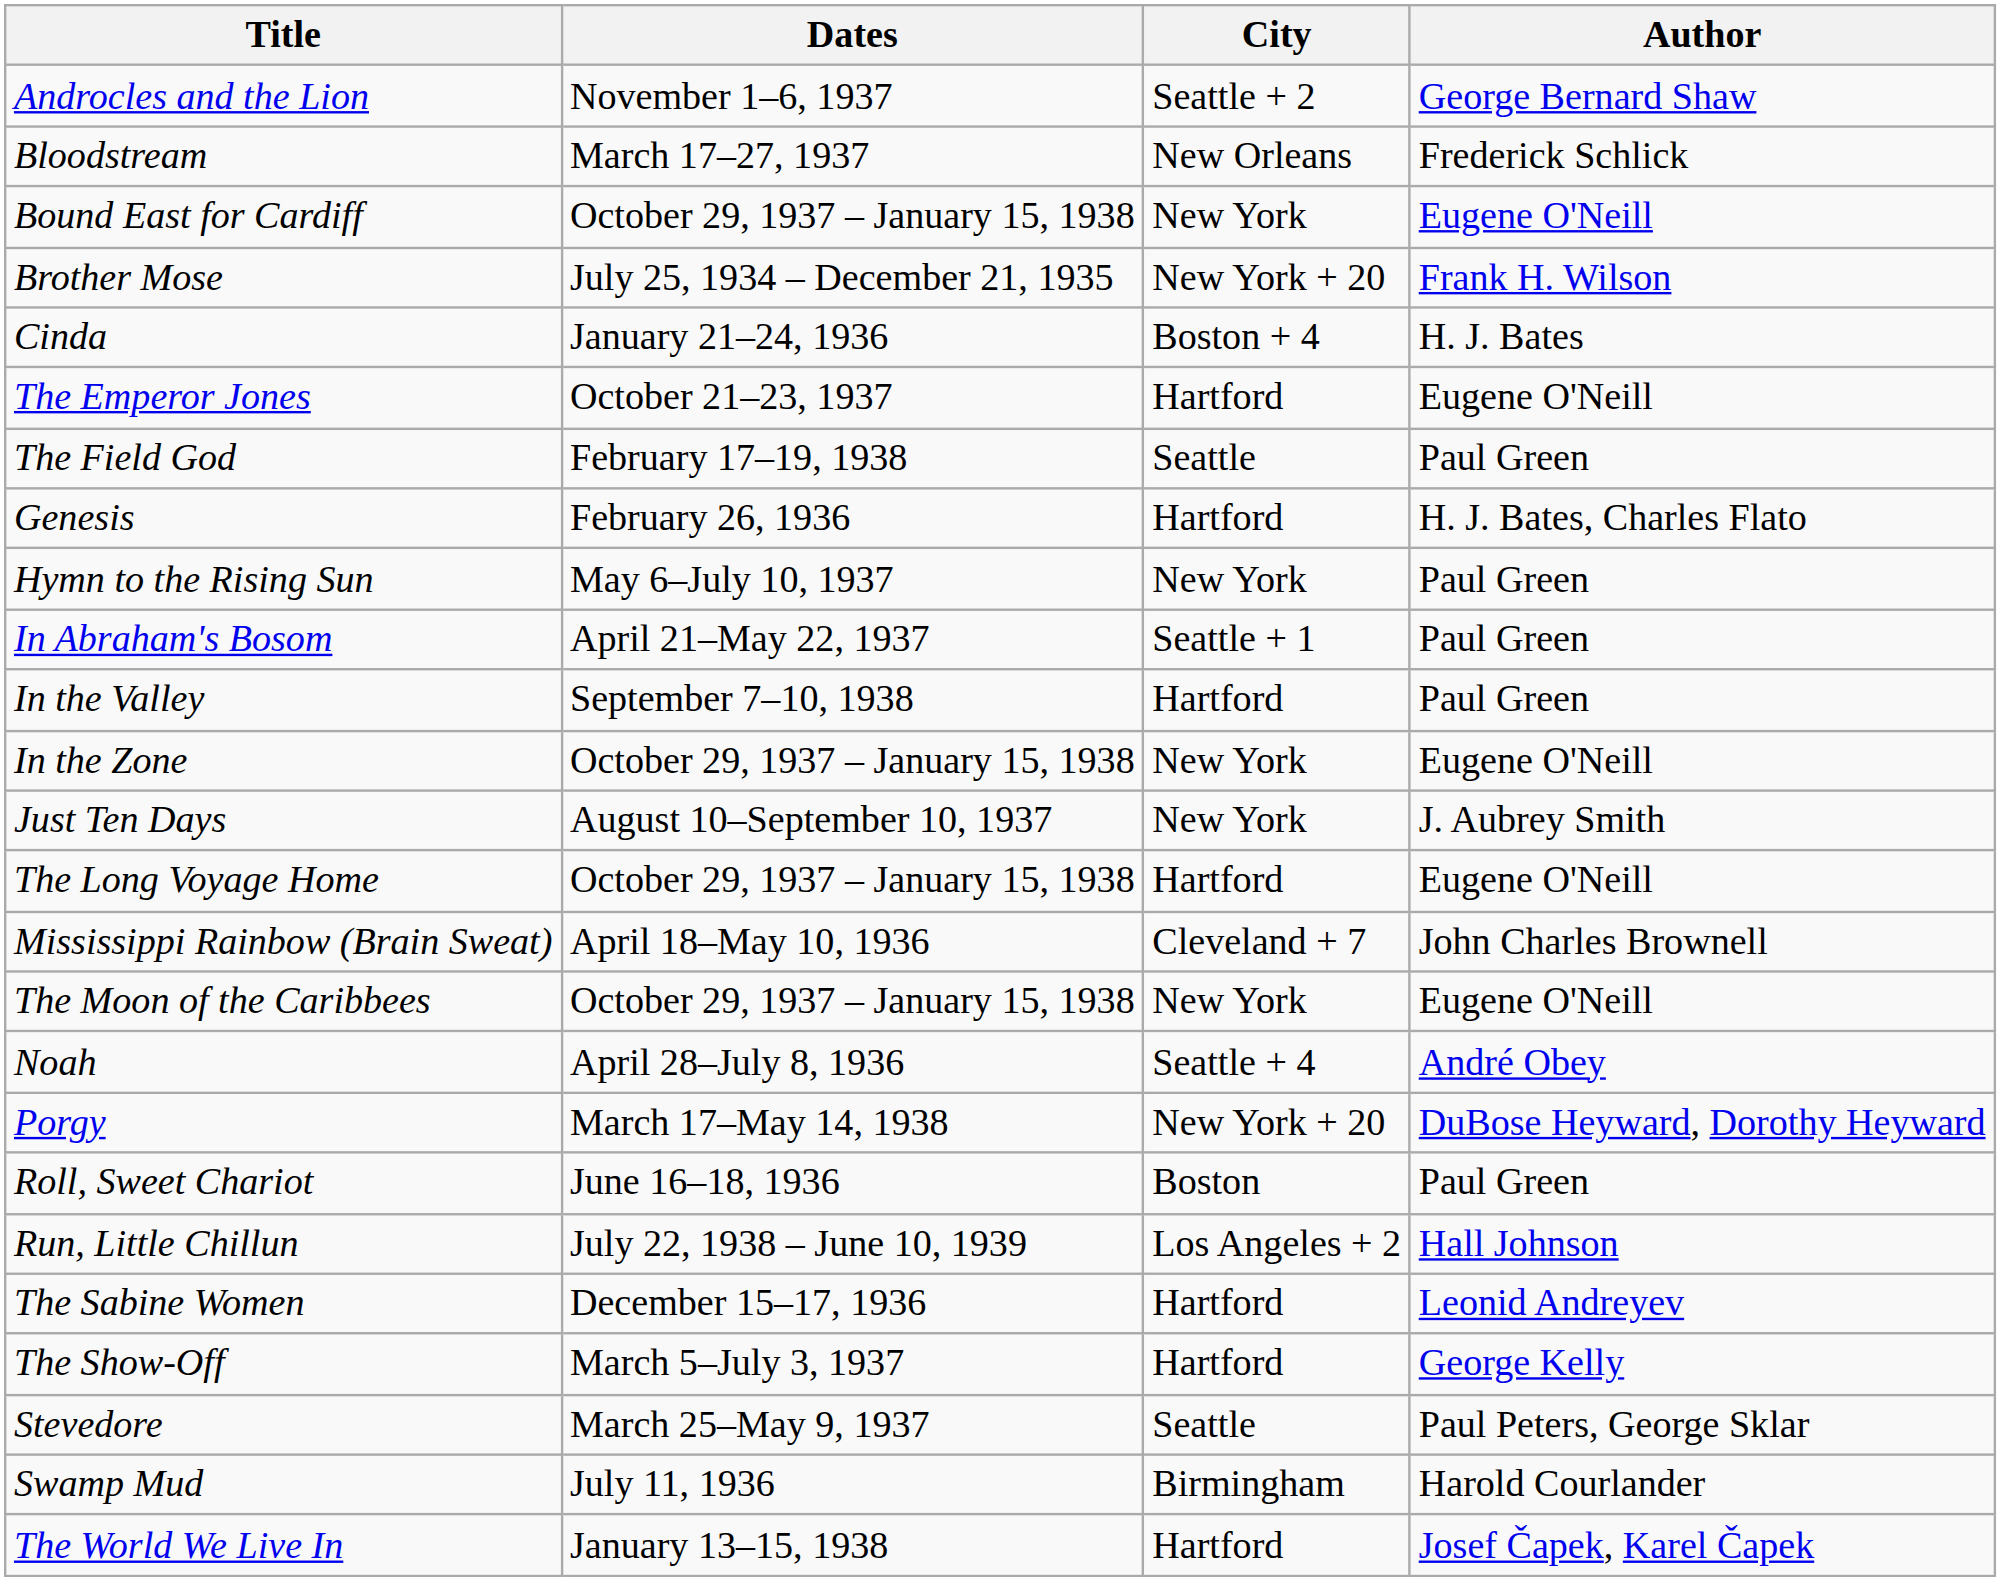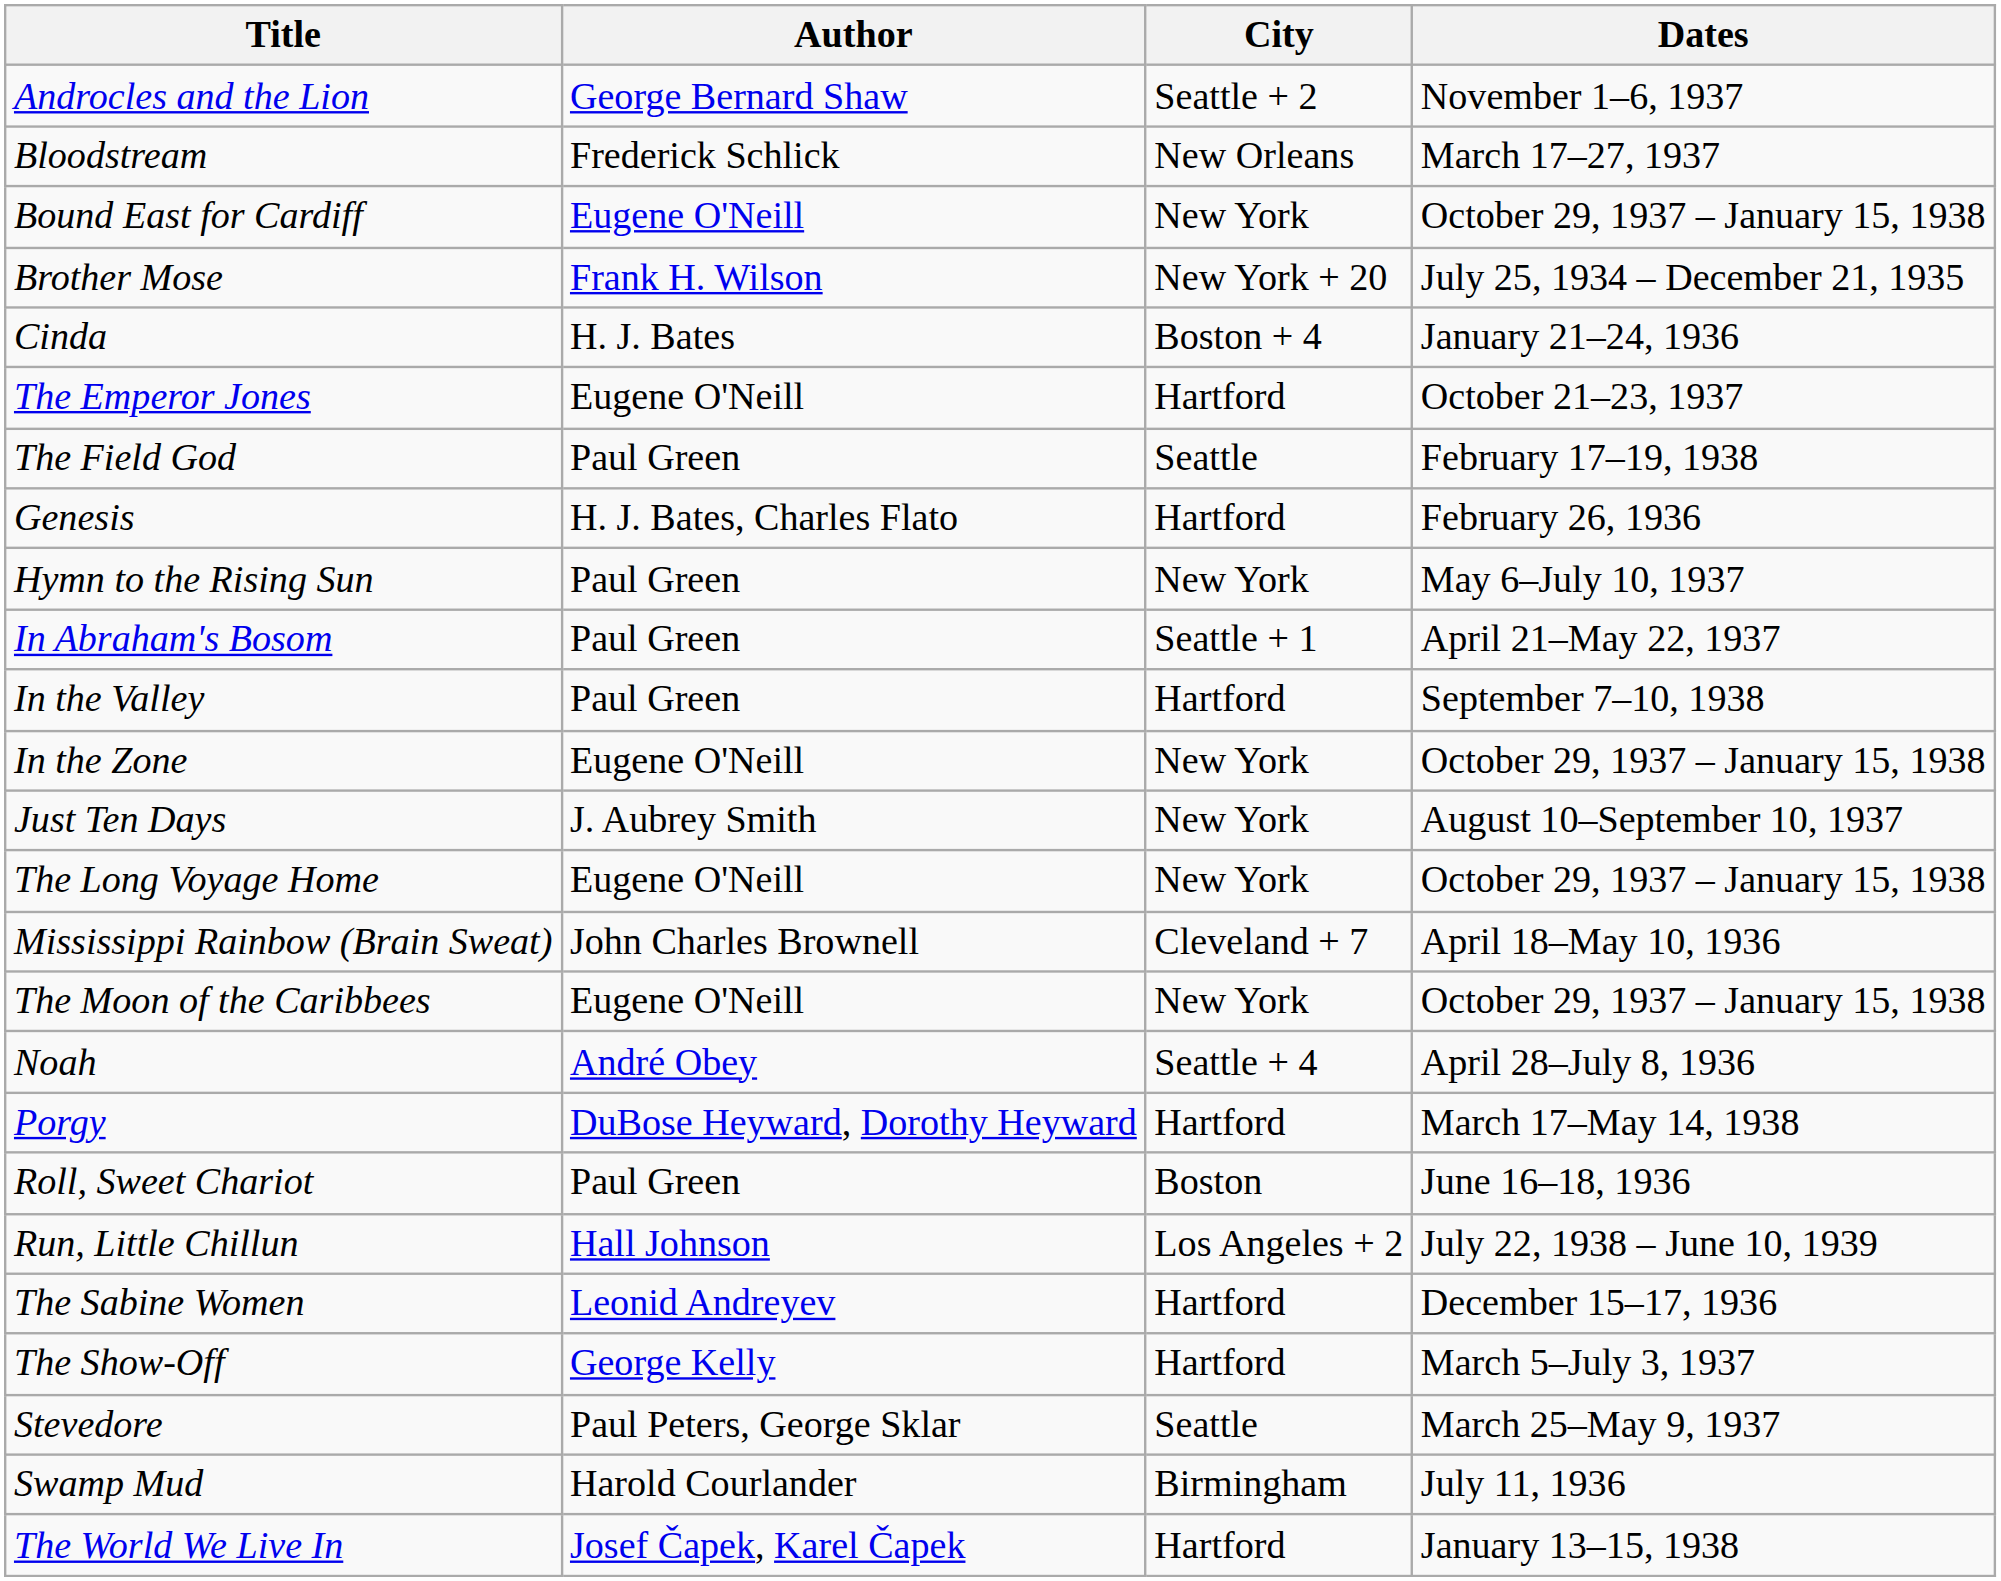columns swapped: Author <-> Dates
The Long Voyage Home | City: Hartford -> New York
Porgy | City: New York + 20 -> Hartford
